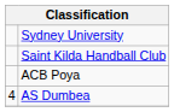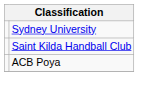- row: 4 | AS Dumbea
